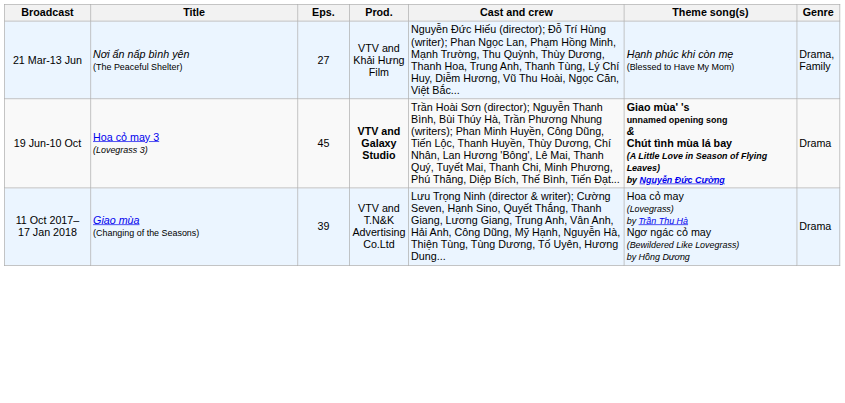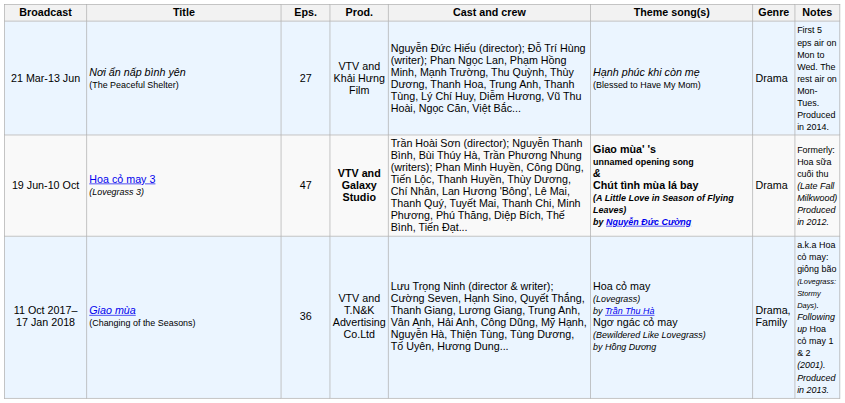+ column: Notes | First 5 eps air on Mon to Wed. The rest air on Mon-Tues. Produced in 2014. | Formerly: Hoa sữa cuối thu (Late Fall Milkwood) Produced in 2012. | a.k.a Hoa cỏ may: giông bão (Lovegrass: Stormy Days). Following up Hoa cỏ may 1 & 2 (2001). Produced in 2013.
21 Mar-13 Jun | Genre: Drama, Family -> Drama
19 Jun-10 Oct | Eps.: 45 -> 47
11 Oct 2017– 17 Jan 2018 | Eps.: 39 -> 36
11 Oct 2017– 17 Jan 2018 | Genre: Drama -> Drama, Family
